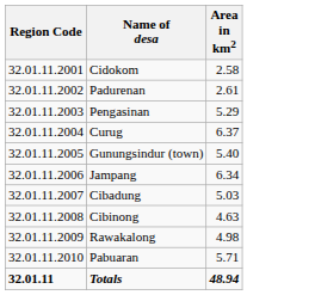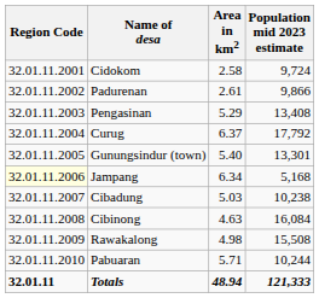+ column: Population mid 2023 estimate | 9,724 | 9,866 | 13,408 | 17,792 | 13,301 | 5,168 | 10,238 | 16,084 | 15,508 | 10,244 | 121,333
Jampang | Region Code: no background -> lightyellow background
